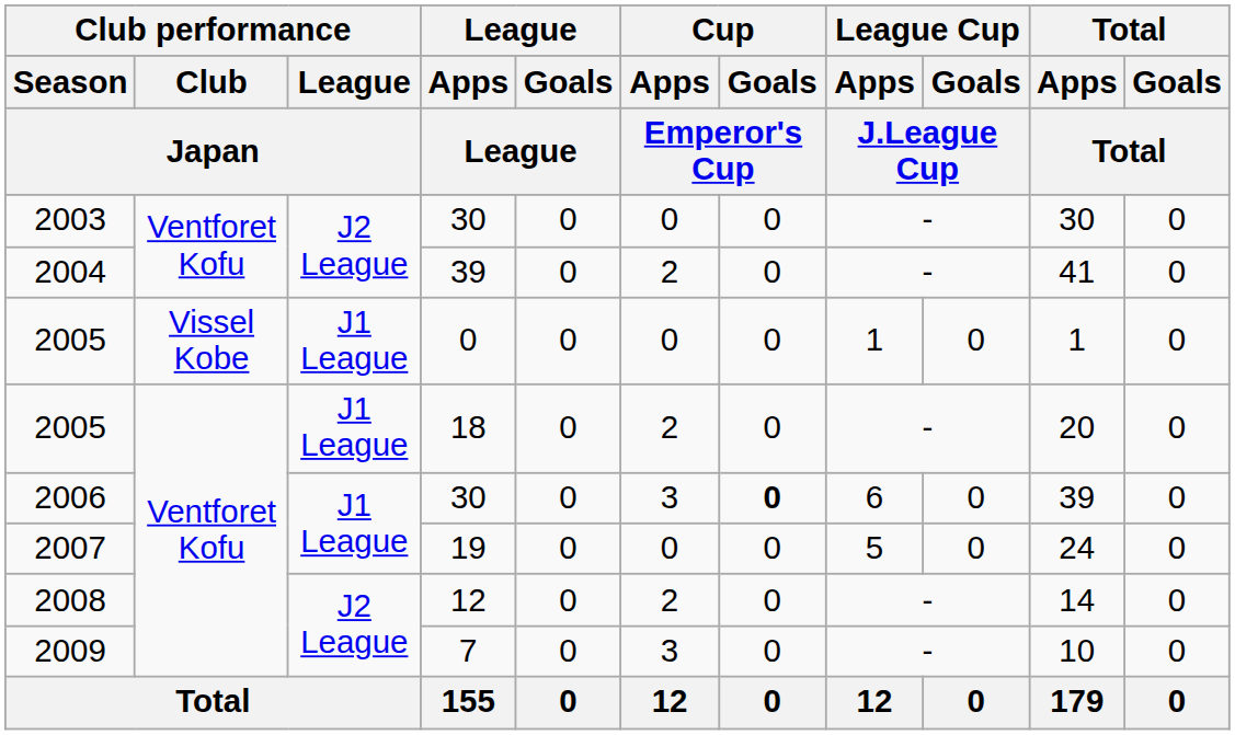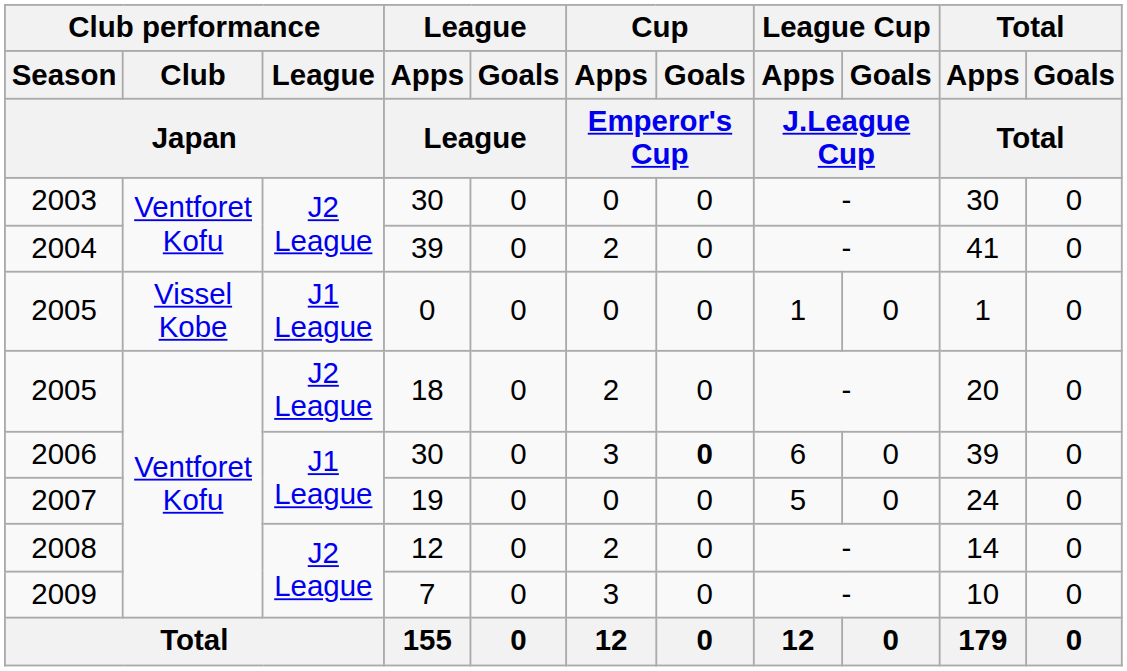2005 / 18 | Club performance / League / Japan: J1 League -> J2 League
